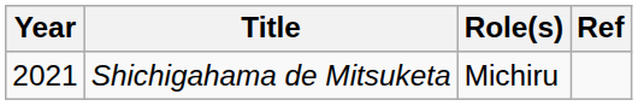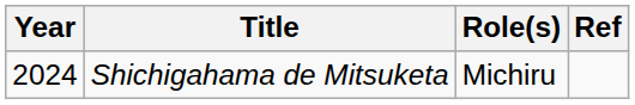Shichigahama de Mitsuketa | Year: 2021 -> 2024
